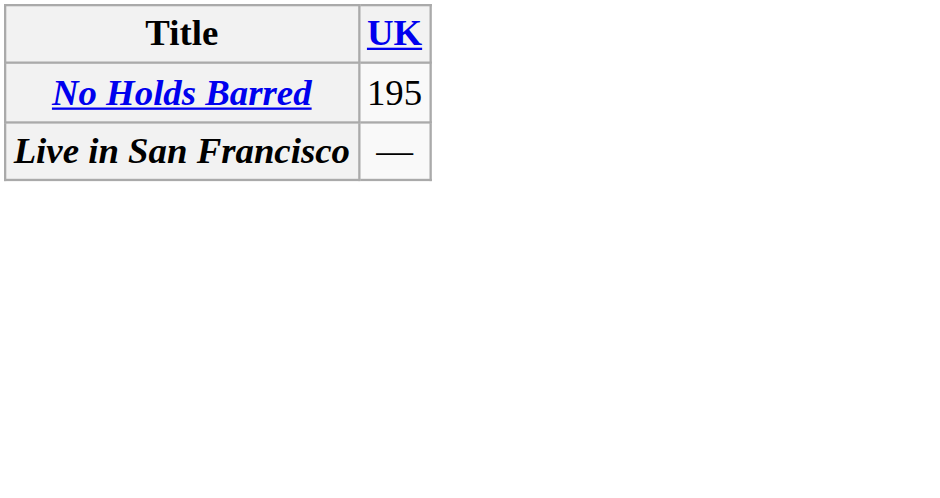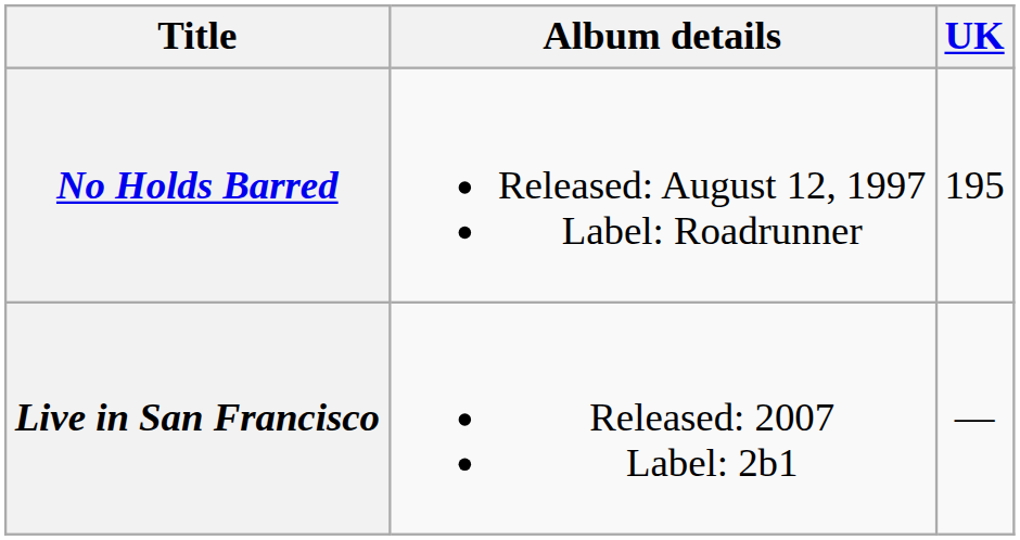+ column: Album details | Released: August 12, 1997 Label: Roadrunner | Released: 2007 Label: 2b1
